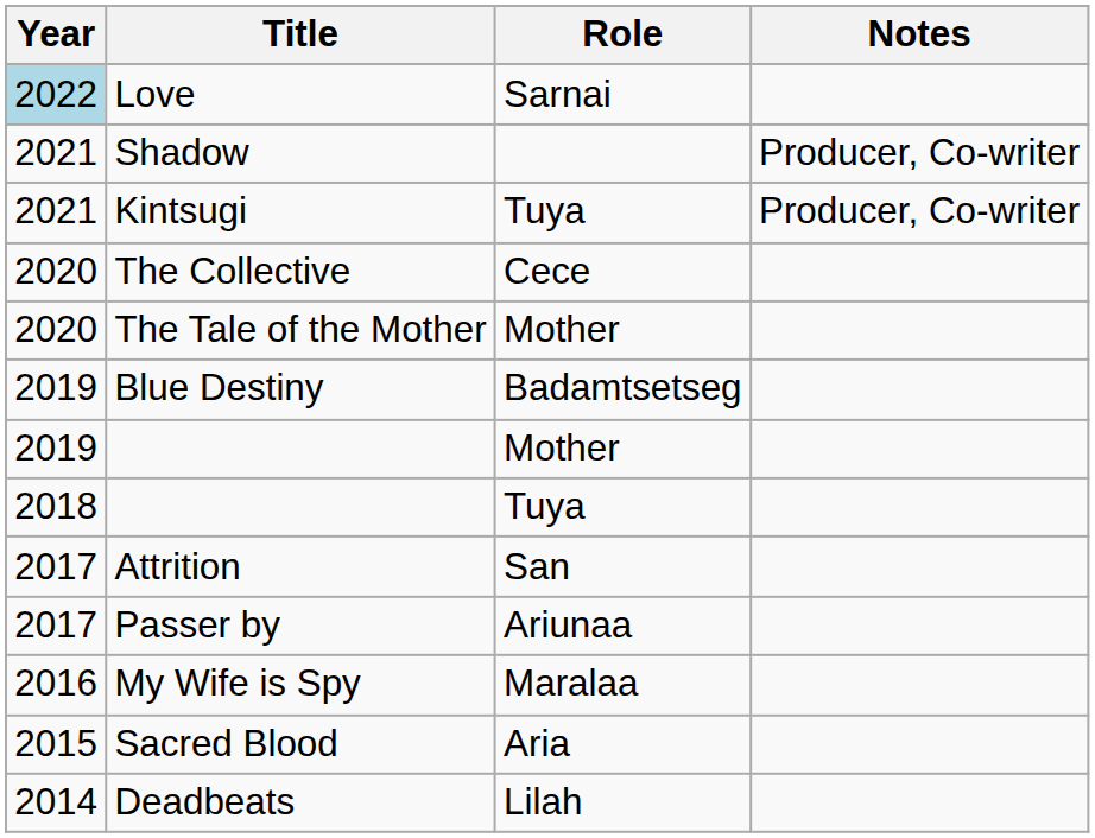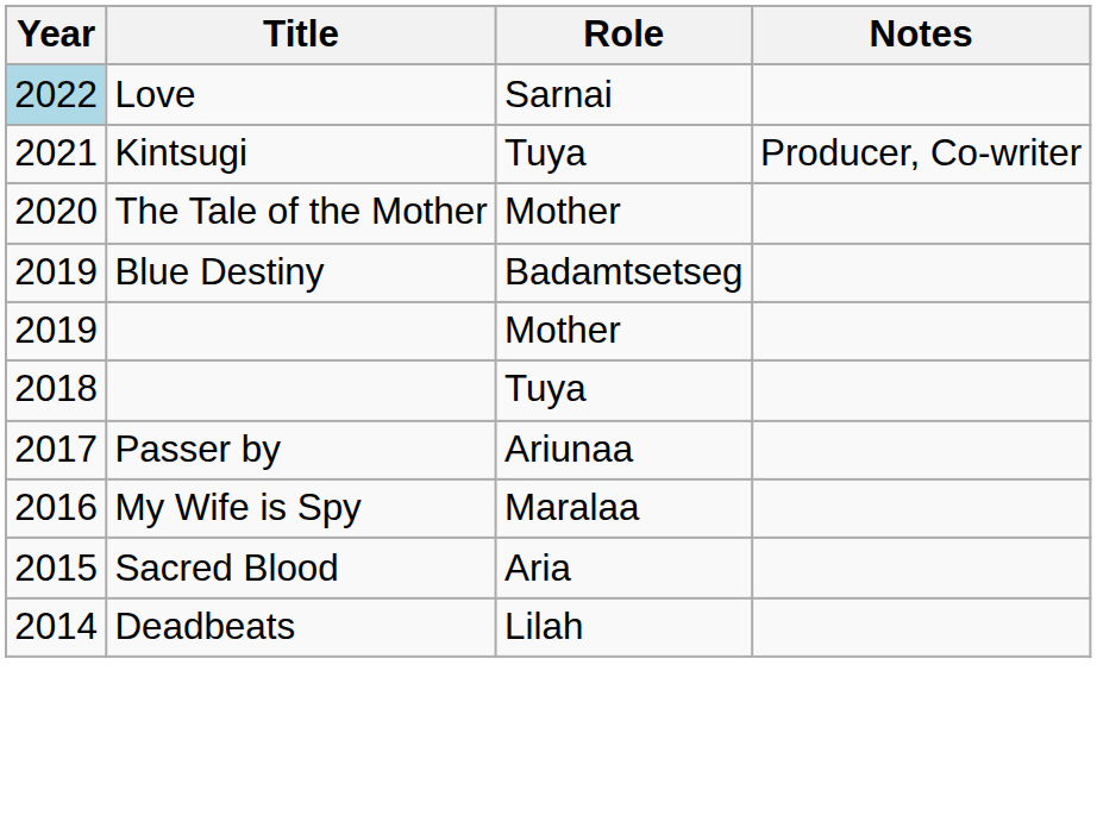- row: 2021 | Shadow | Producer, Co-writer
- row: 2020 | The Collective | Cece
- row: 2017 | Attrition | San
